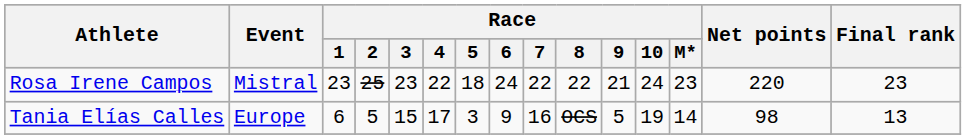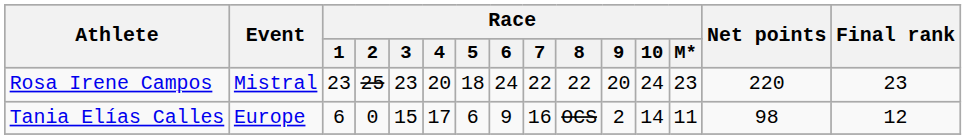Rosa Irene Campos | Race / 4: 22 -> 20
Rosa Irene Campos | Race / 9: 21 -> 20
Tania Elías Calles | Race / 2: 5 -> 0
Tania Elías Calles | Race / 5: 3 -> 6
Tania Elías Calles | Race / 9: 5 -> 2
Tania Elías Calles | Race / 10: 19 -> 14
Tania Elías Calles | Race / M*: 14 -> 11
Tania Elías Calles | Final rank: 13 -> 12
